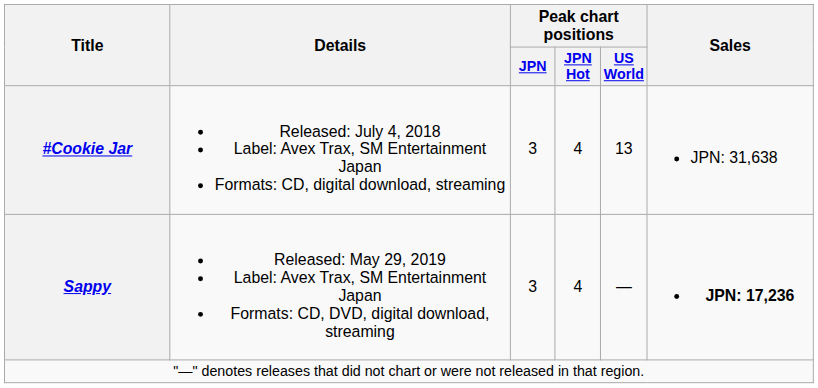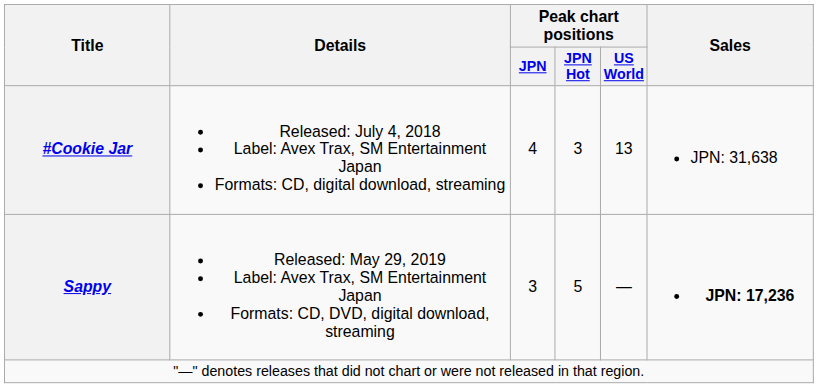#Cookie Jar | Peak chart positions / JPN: 3 -> 4
#Cookie Jar | Peak chart positions / JPN Hot: 4 -> 3
Sappy | Peak chart positions / JPN Hot: 4 -> 5
